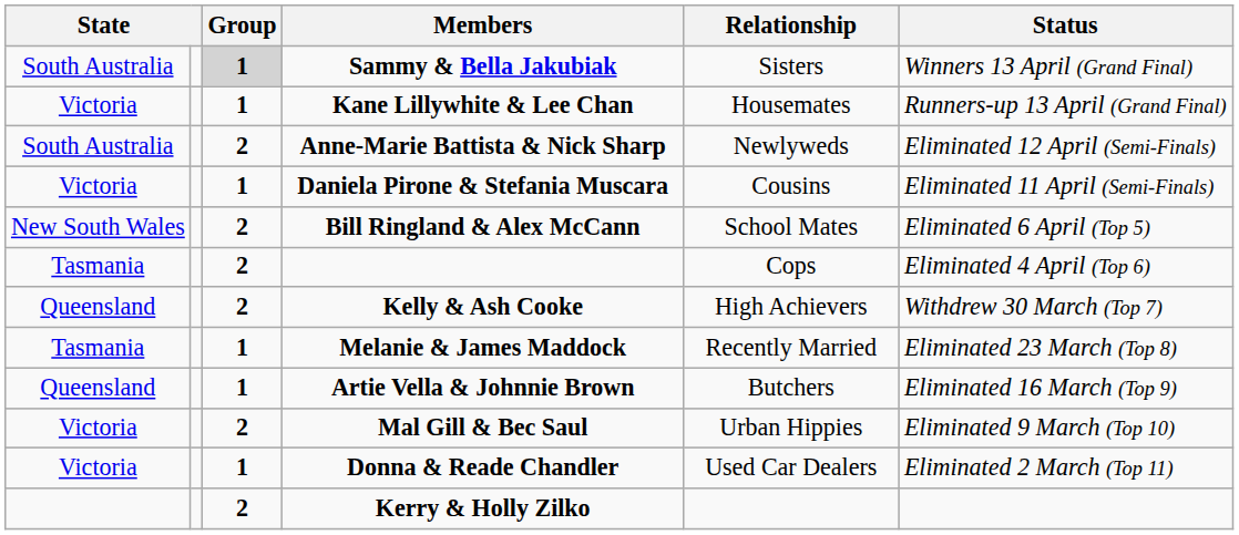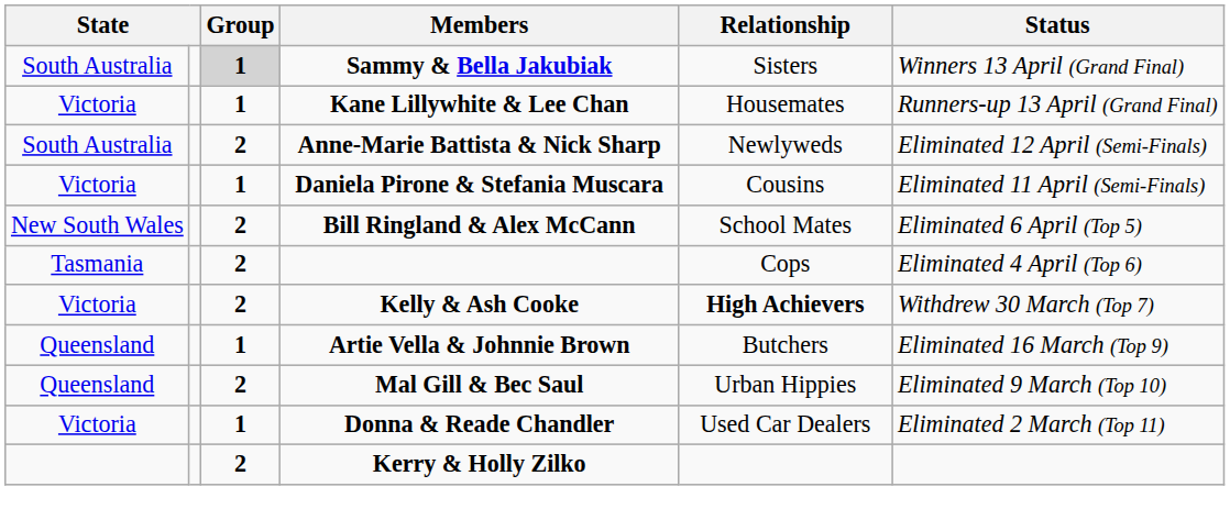Kelly & Ash Cooke | column 1: Queensland -> Victoria
Kelly & Ash Cooke | Relationship: normal -> bold
- row: Tasmania | 1 | Melanie & James Maddock | Recently Married | Eliminated 23 March (Top 8)
Mal Gill & Bec Saul | column 1: Victoria -> Queensland
